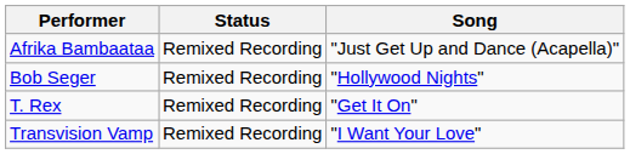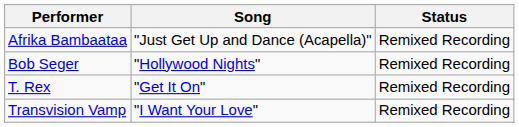columns swapped: Song <-> Status
